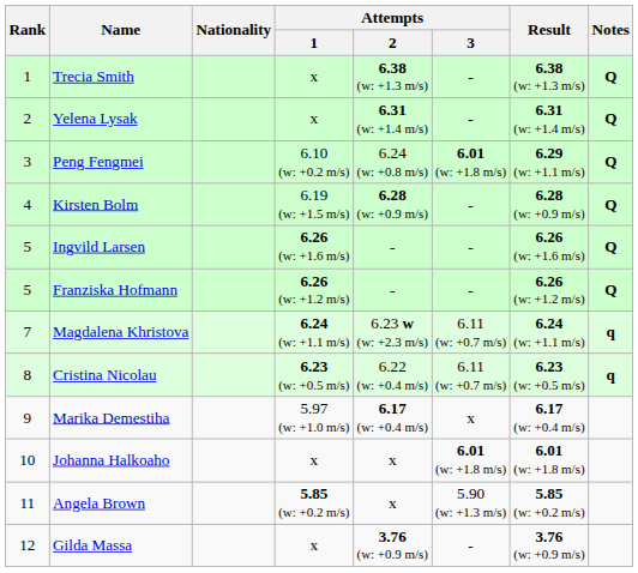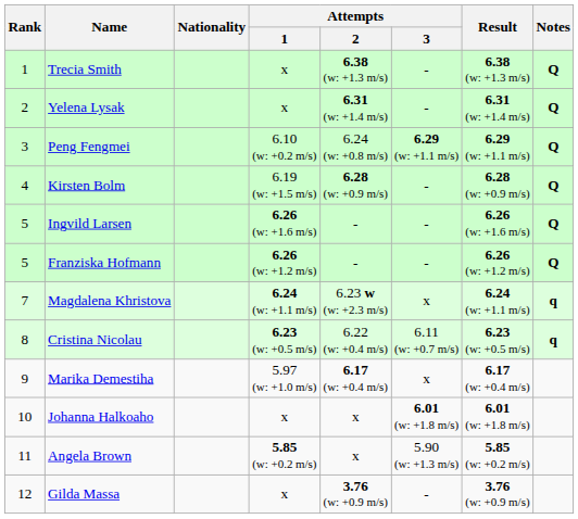Peng Fengmei | Attempts / 3: 6.01 (w: +1.8 m/s) -> 6.29 (w: +1.1 m/s)
Magdalena Khristova | Attempts / 3: 6.11 (w: +0.7 m/s) -> x
